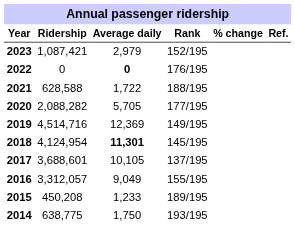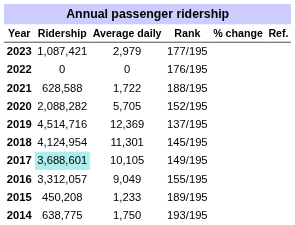2023 | Rank: 152/195 -> 177/195
2022 | Average daily: bold -> normal
2020 | Rank: 177/195 -> 152/195
2019 | Rank: 149/195 -> 137/195
2018 | Average daily: bold -> normal
2017 | Ridership: no background -> paleturquoise background
2017 | Rank: 137/195 -> 149/195
